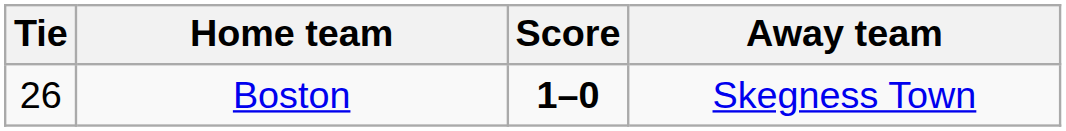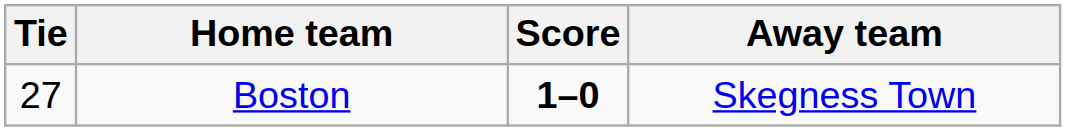Boston | Tie: 26 -> 27
